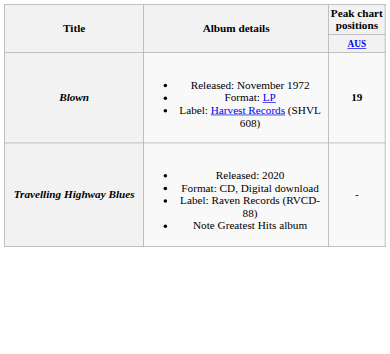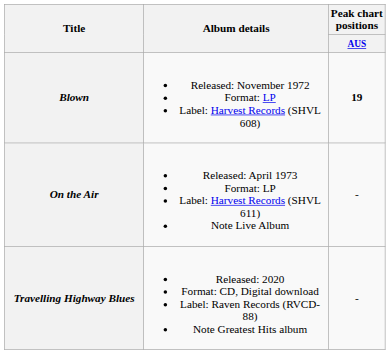+ row: On the Air | Released: April 1973 Format: LP Label: Harvest Records (SHVL 611) Note Live Album | -
